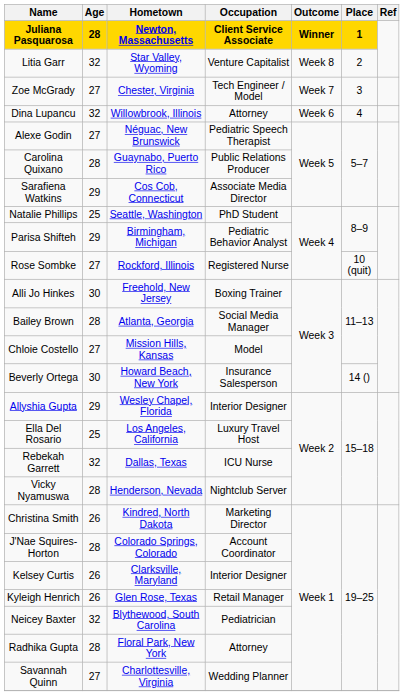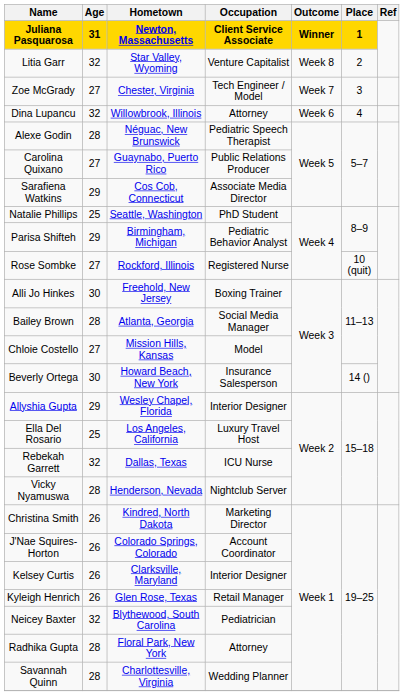Juliana Pasquarosa | Age: 28 -> 31
Alexe Godin | Age: 27 -> 28
Carolina Quixano | Age: 28 -> 27
J'Nae Squires-Horton | Age: 28 -> 26
Savannah Quinn | Age: 27 -> 28
